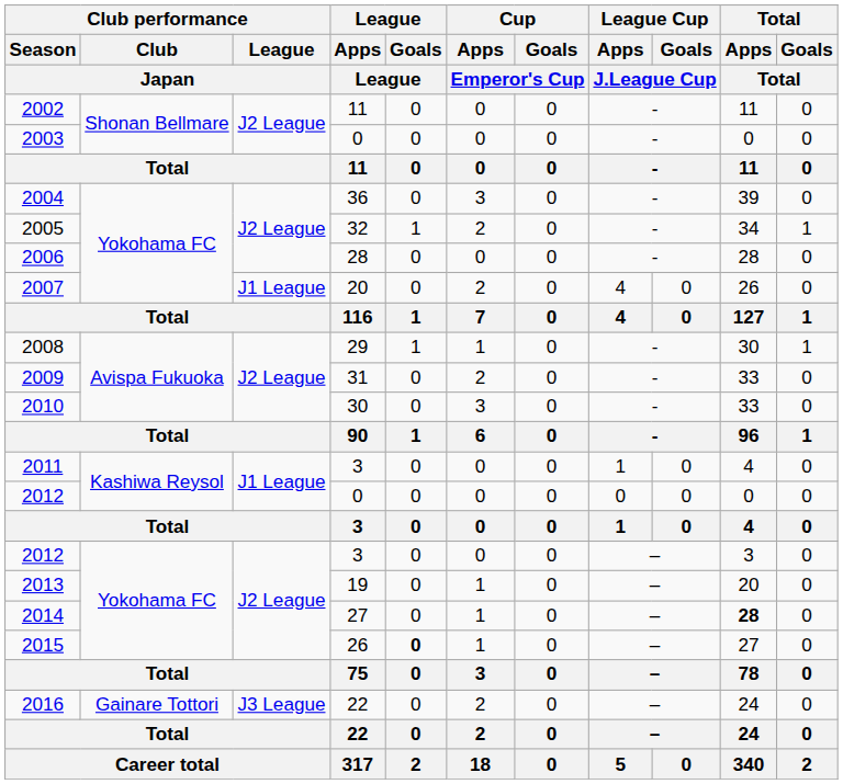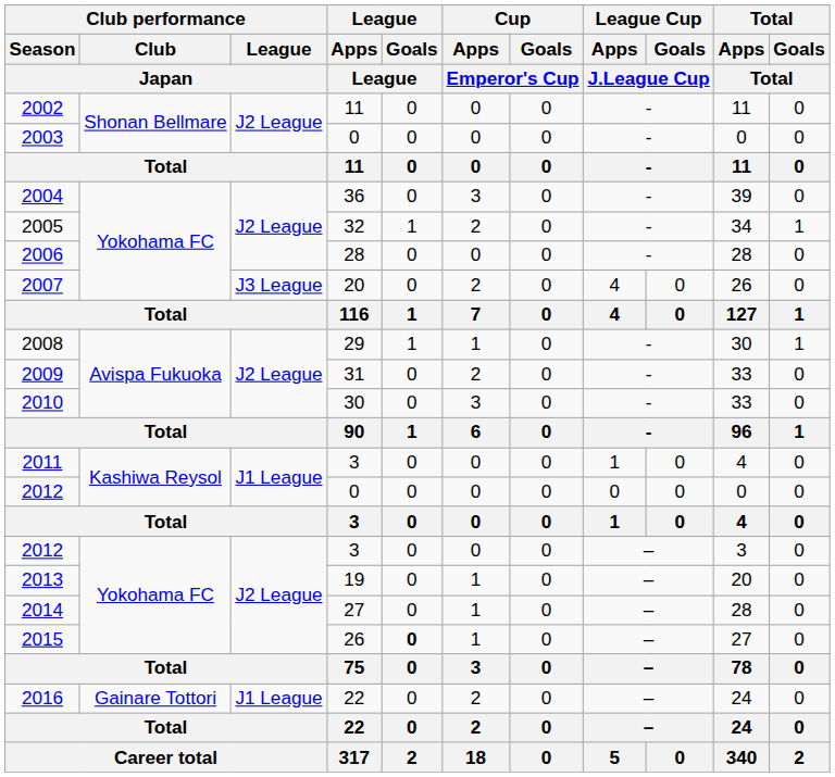2007 | Club performance / League / Japan: J1 League -> J3 League
2014 | Total / Apps / Total: bold -> normal
2016 | Club performance / League / Japan: J3 League -> J1 League
